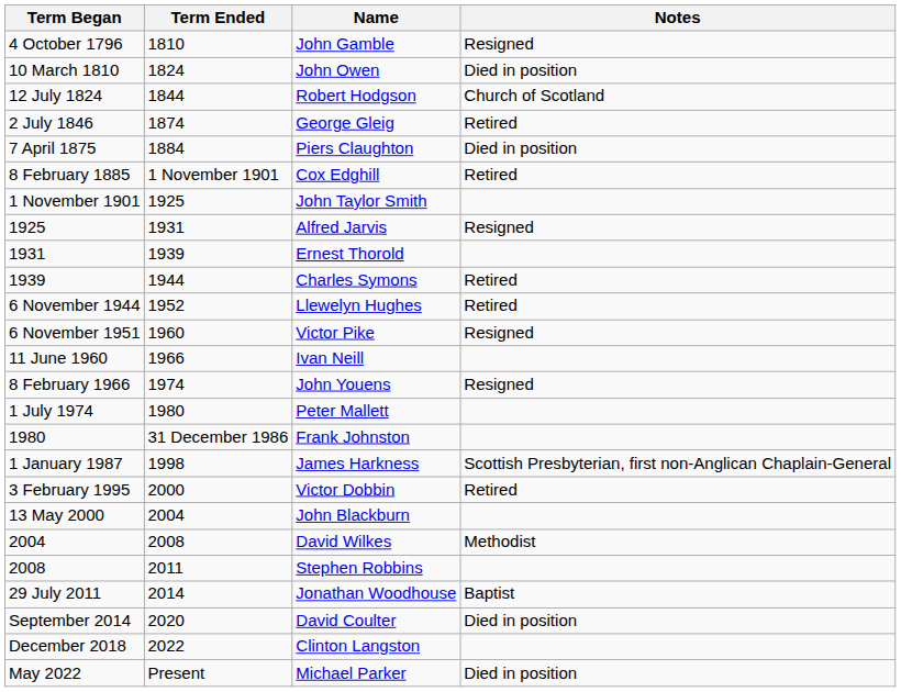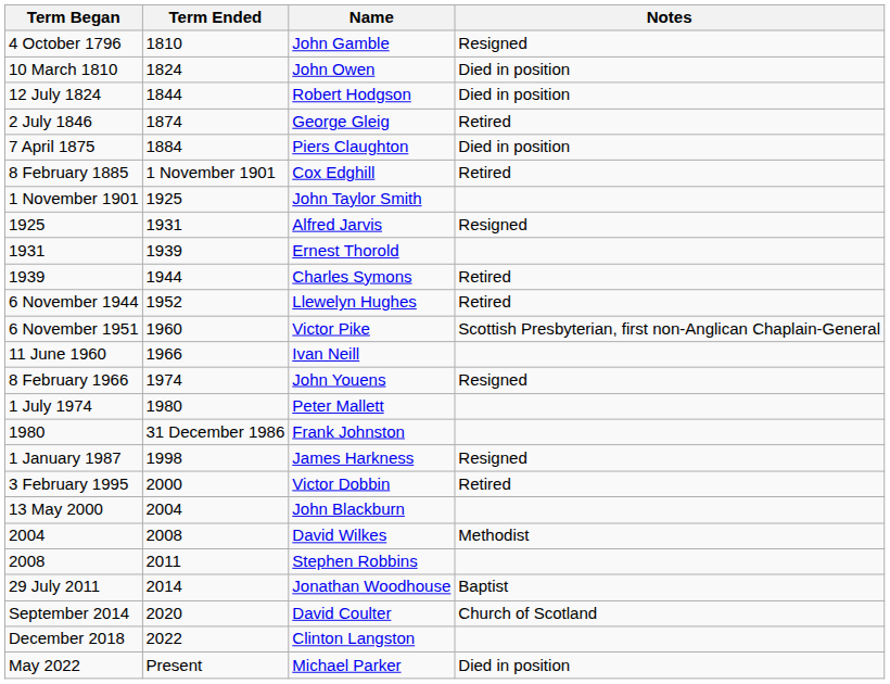12 July 1824 | Notes: Church of Scotland -> Died in position
6 November 1951 | Notes: Resigned -> Scottish Presbyterian, first non-Anglican Chaplain-General
1 January 1987 | Notes: Scottish Presbyterian, first non-Anglican Chaplain-General -> Resigned
September 2014 | Notes: Died in position -> Church of Scotland
